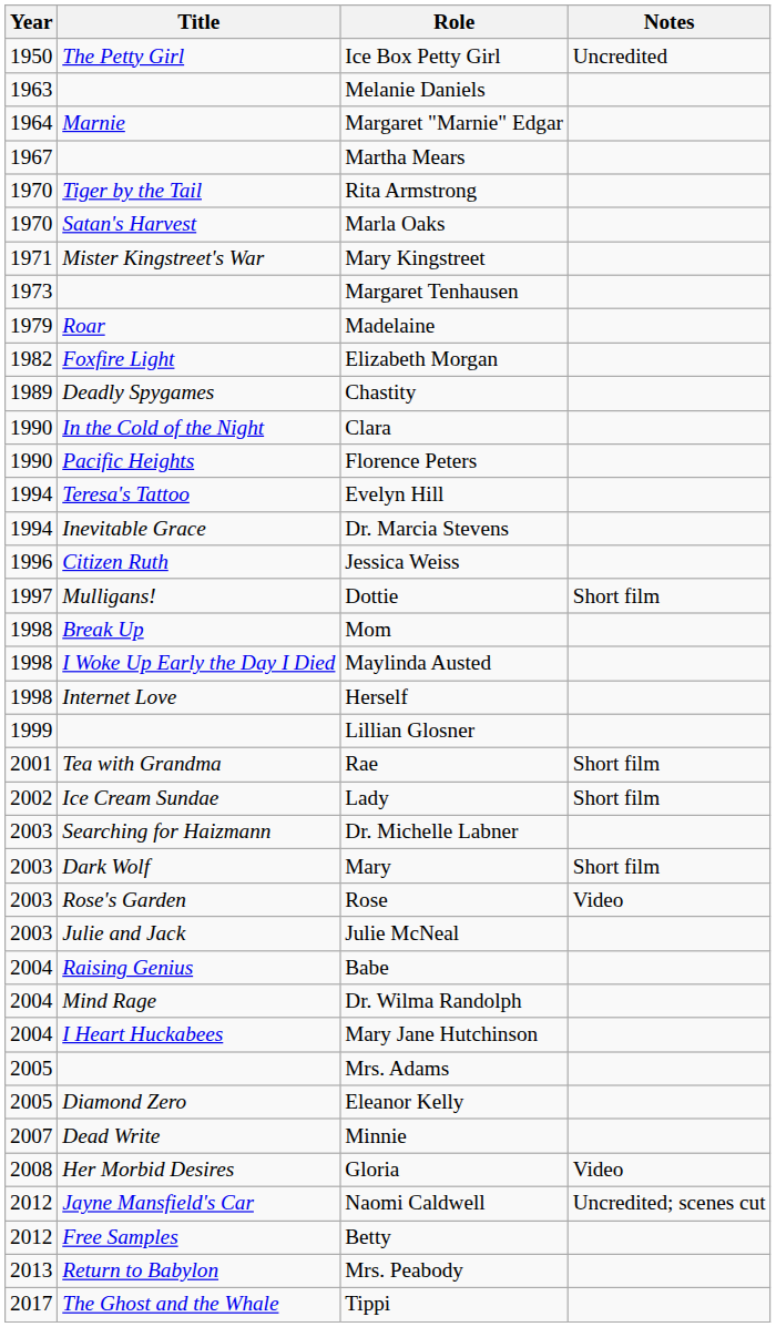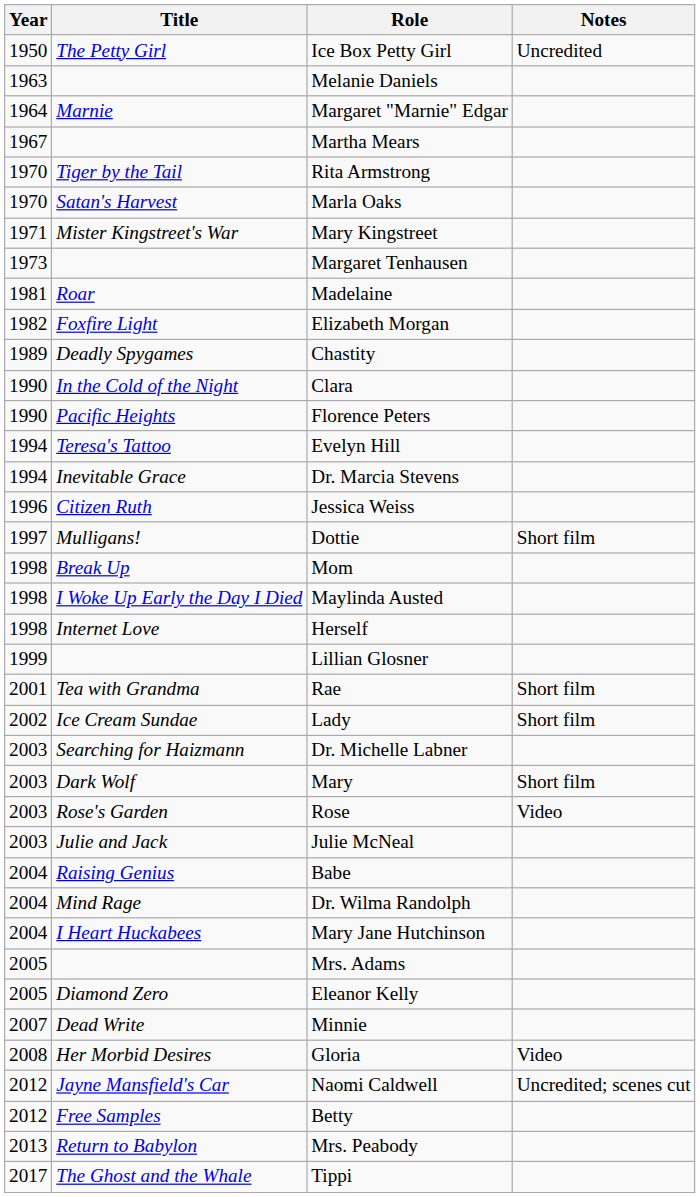Madelaine | Year: 1979 -> 1981
